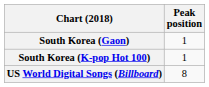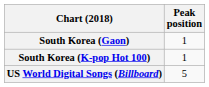US World Digital Songs (Billboard) | Peak position: 8 -> 5
